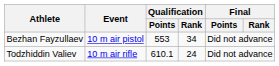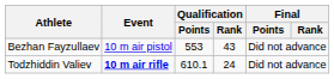Bezhan Fayzullaev | Qualification / Rank: 34 -> 43
Todzhiddin Valiev | Event: normal -> bold
